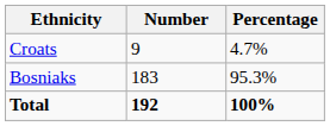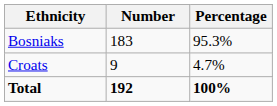rows swapped: Bosniaks <-> Croats
